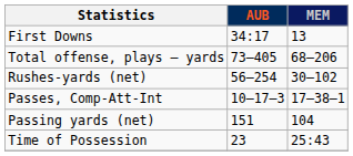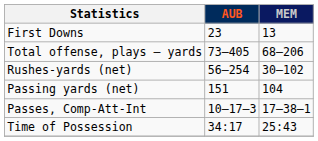First Downs | AUB: 34:17 -> 23
rows swapped: Passing yards (net) <-> Passes, Comp-Att-Int
Time of Possession | AUB: 23 -> 34:17
